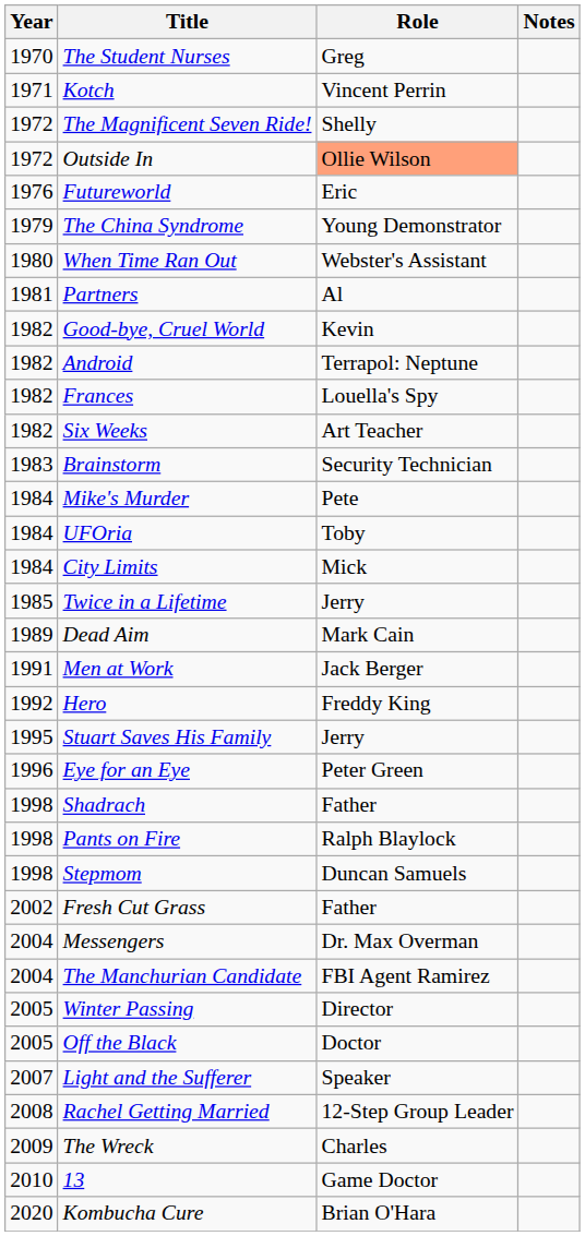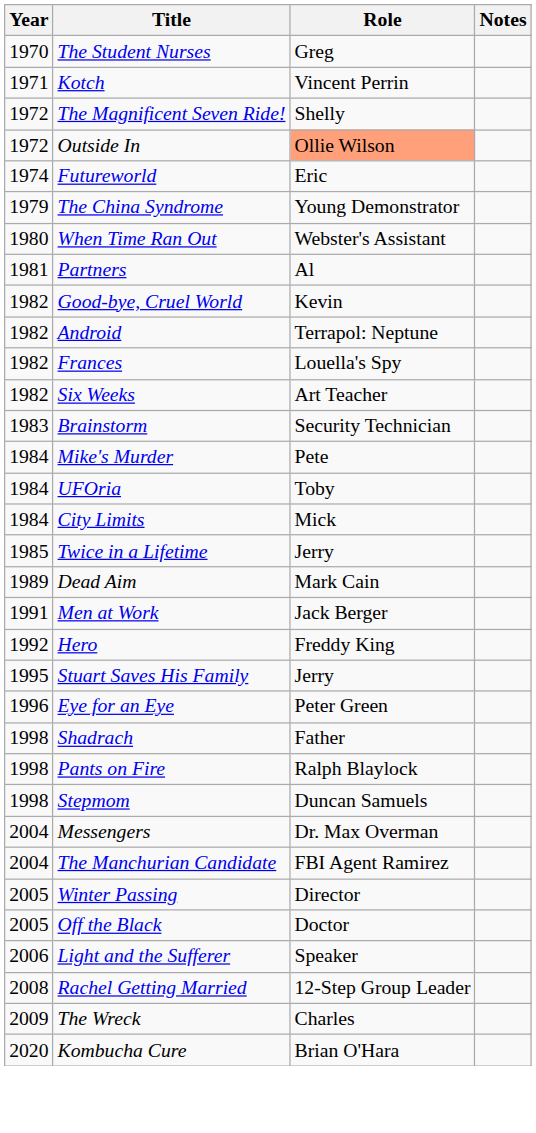Futureworld | Year: 1976 -> 1974
- row: 2002 | Fresh Cut Grass | Father
Light and the Sufferer | Year: 2007 -> 2006
- row: 2010 | 13 | Game Doctor
